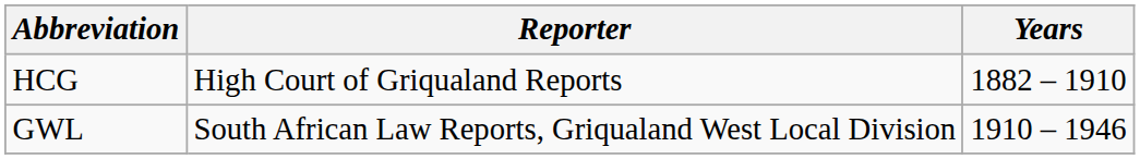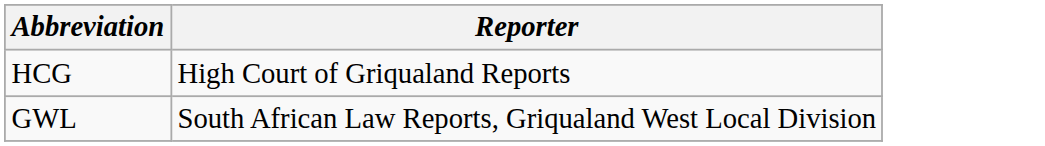- column: Years | 1882 – 1910 | 1910 – 1946
